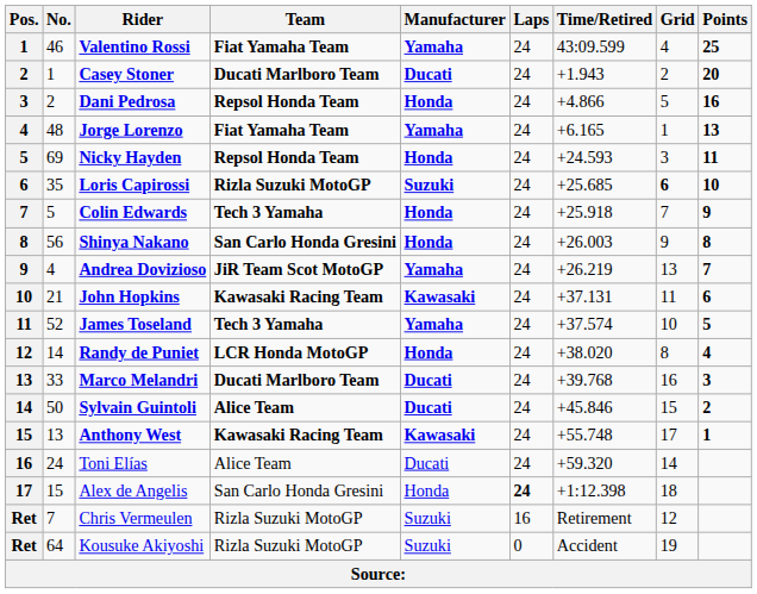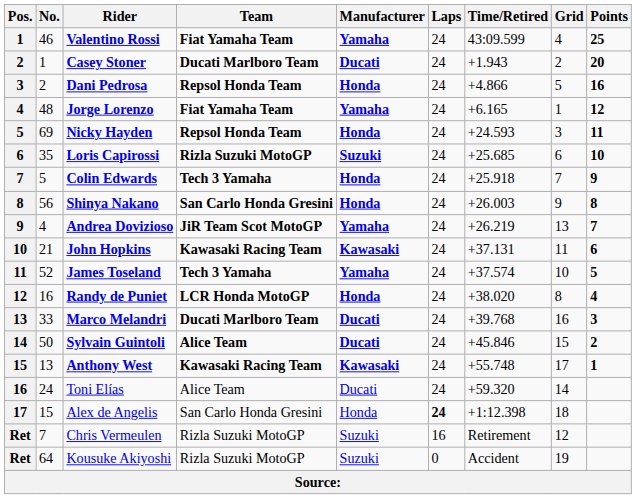Jorge Lorenzo | Points: 13 -> 12
Loris Capirossi | Grid: bold -> normal
Randy de Puniet | No.: 14 -> 16
